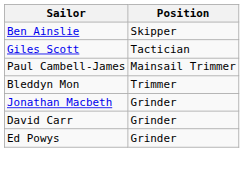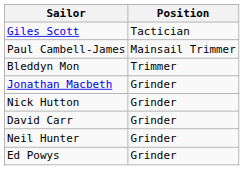- row: Ben Ainslie | Skipper
+ row: Nick Hutton | Grinder
+ row: Neil Hunter | Grinder
